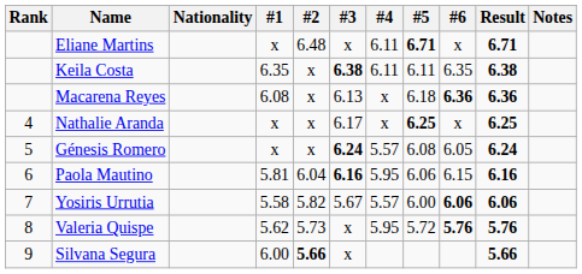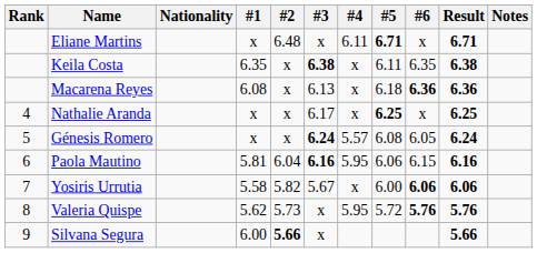Keila Costa | #4: 6.11 -> x
Yosiris Urrutia | #4: 5.57 -> x
